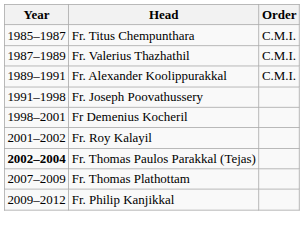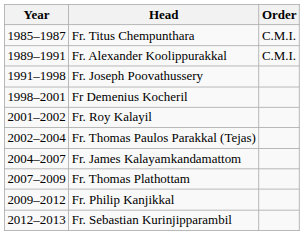- row: 1987–1989 | Fr. Valerius Thazhathil | C.M.I.
Fr. Thomas Paulos Parakkal (Tejas) | Year: bold -> normal
+ row: 2004–2007 | Fr. James Kalayamkandamattom
+ row: 2012–2013 | Fr. Sebastian Kurinjipparambil
